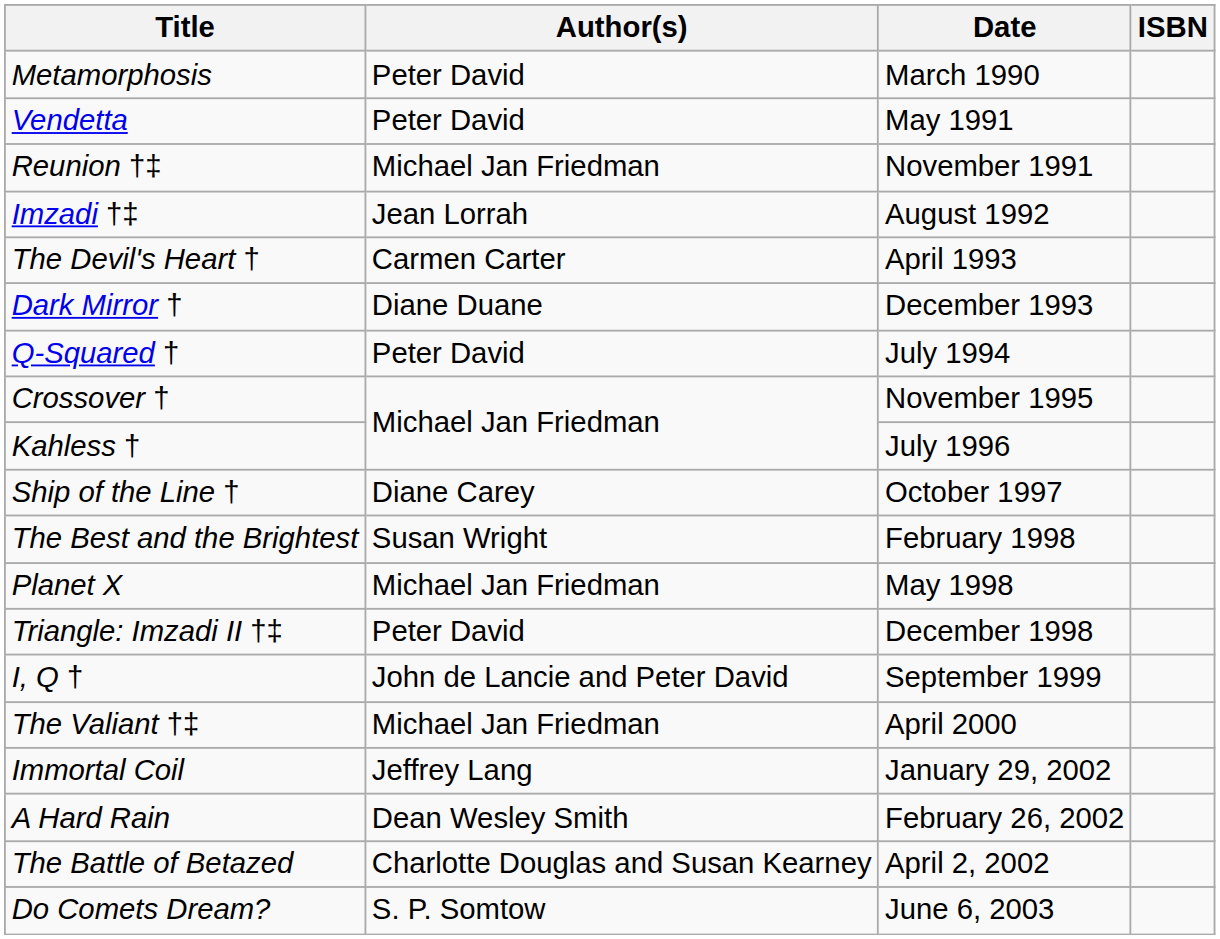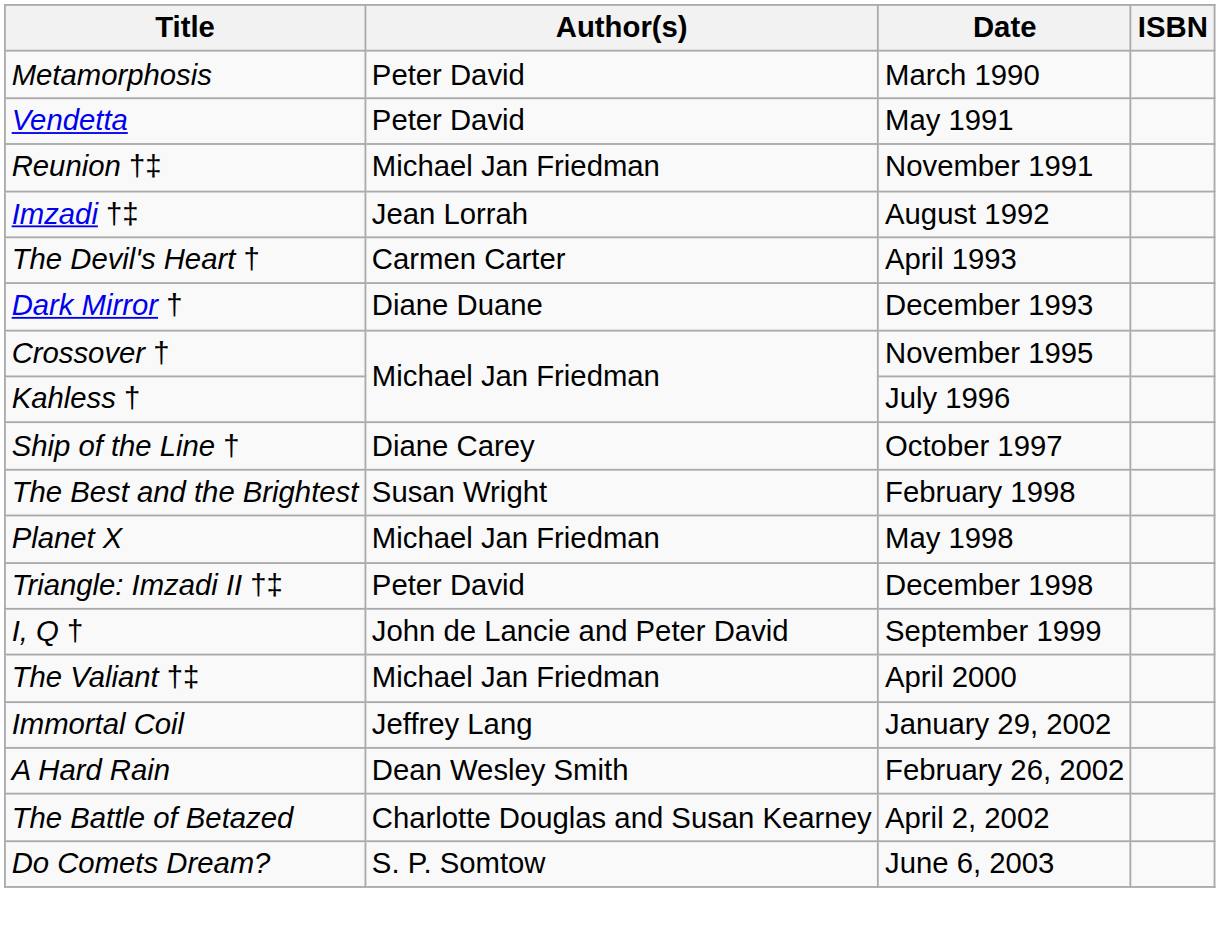- row: Q-Squared † | Peter David | July 1994
